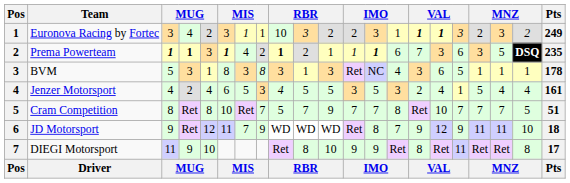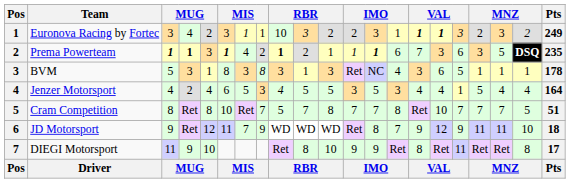Jenzer Motorsport | column 15: 2 -> 4
Jenzer Motorsport | Pts: 161 -> 164
Cram Competition | column 11: 9 -> 8
